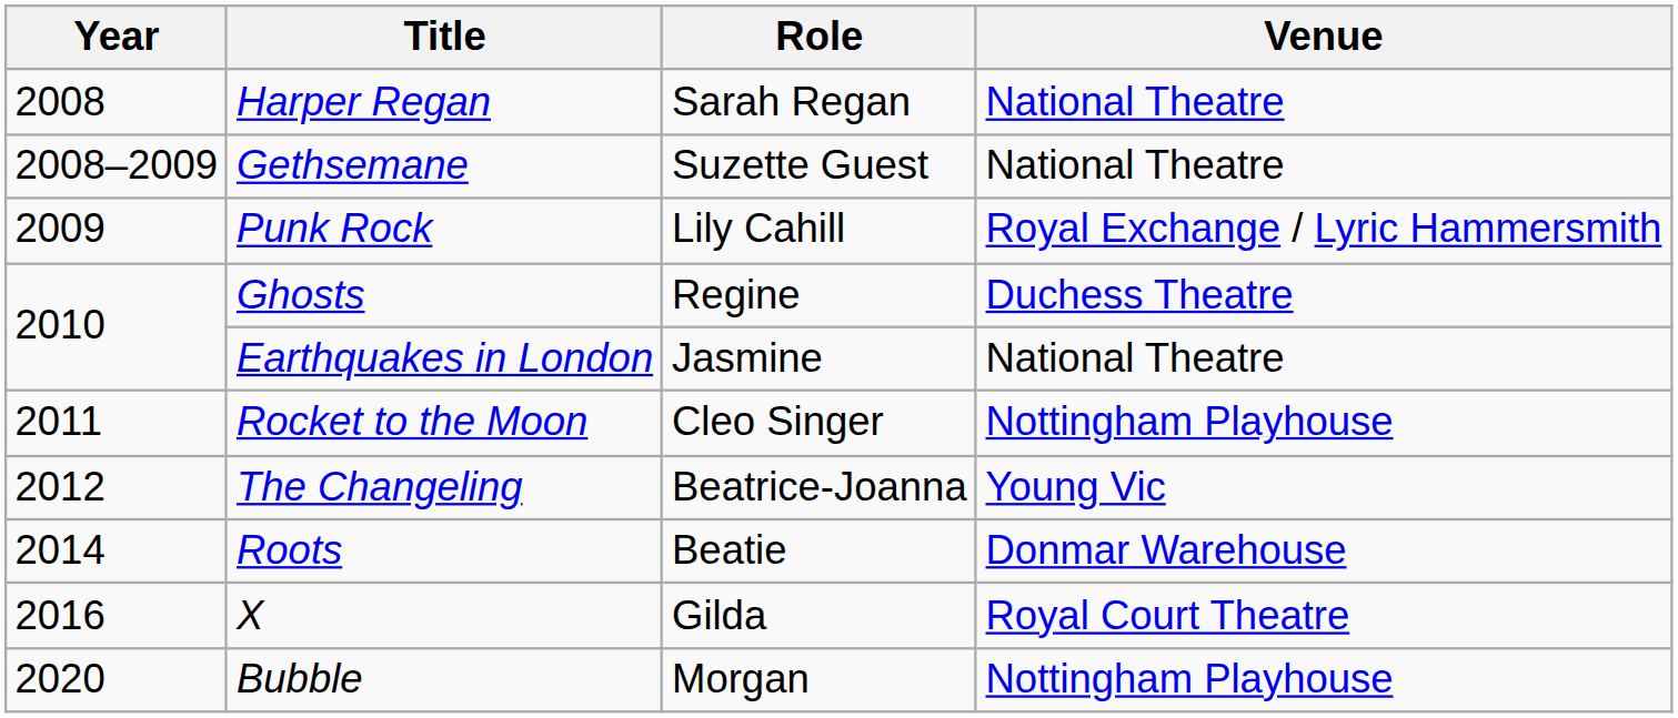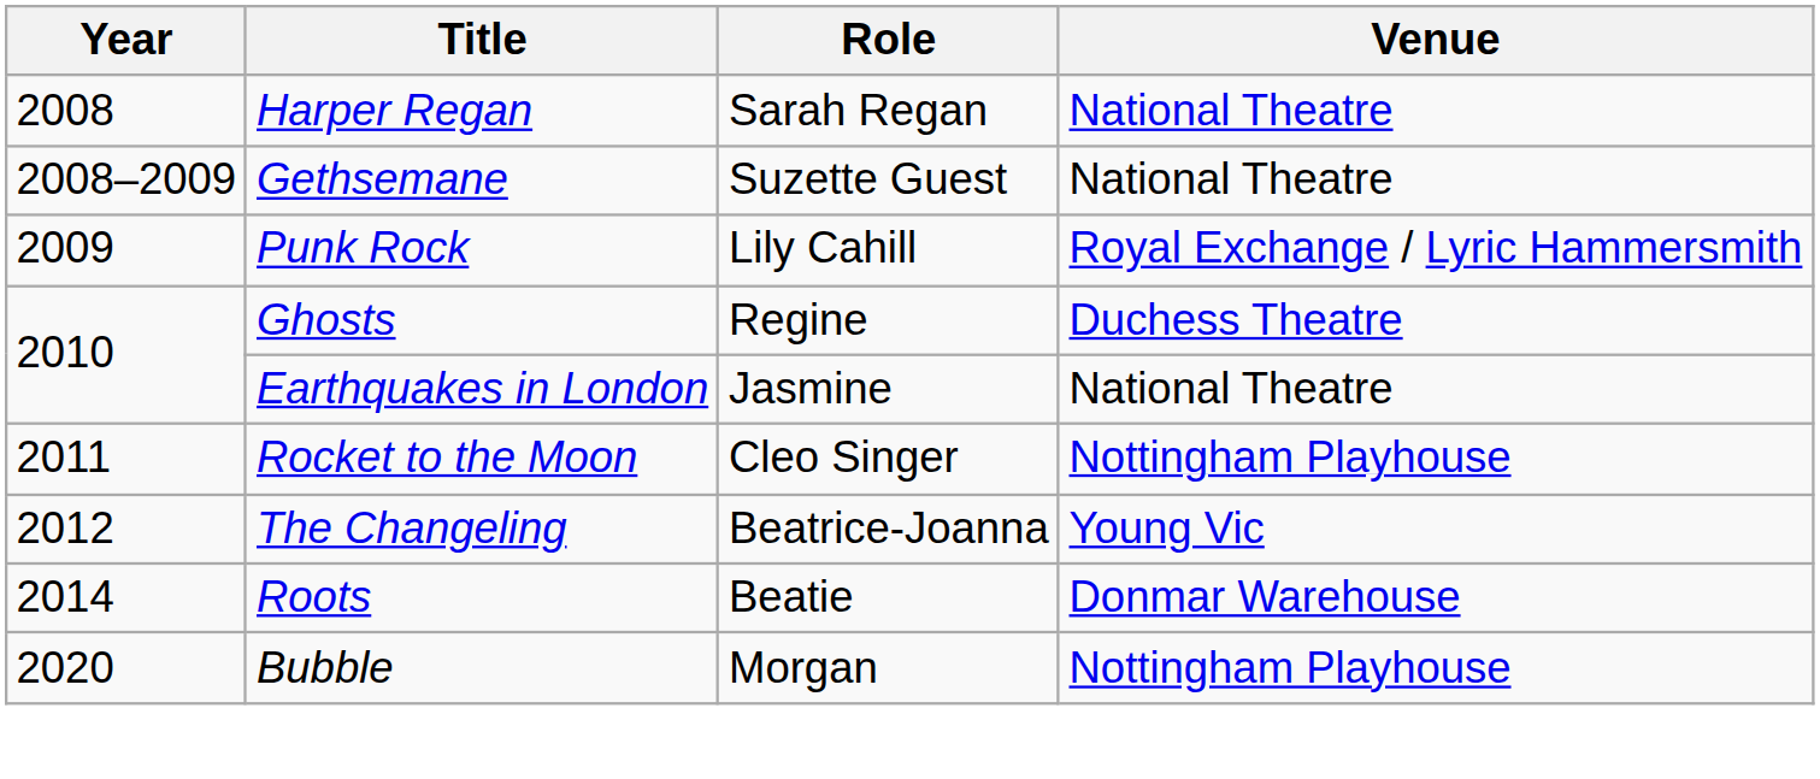- row: 2016 | X | Gilda | Royal Court Theatre
